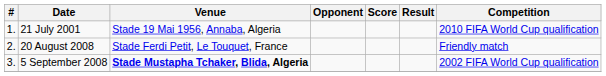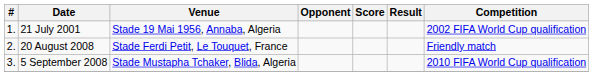21 July 2001 | Competition: 2010 FIFA World Cup qualification -> 2002 FIFA World Cup qualification
5 September 2008 | Venue: bold -> normal
5 September 2008 | Competition: 2002 FIFA World Cup qualification -> 2010 FIFA World Cup qualification
